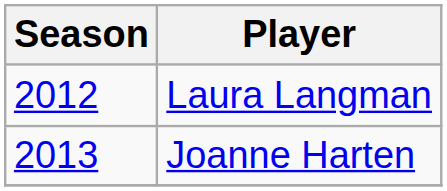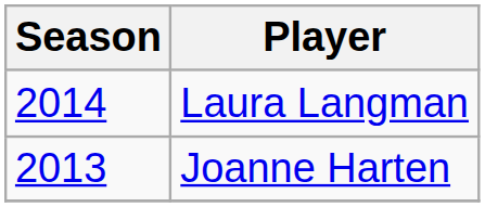Laura Langman | Season: 2012 -> 2014
